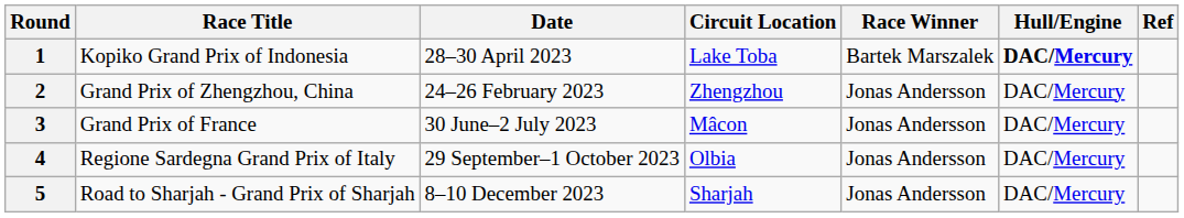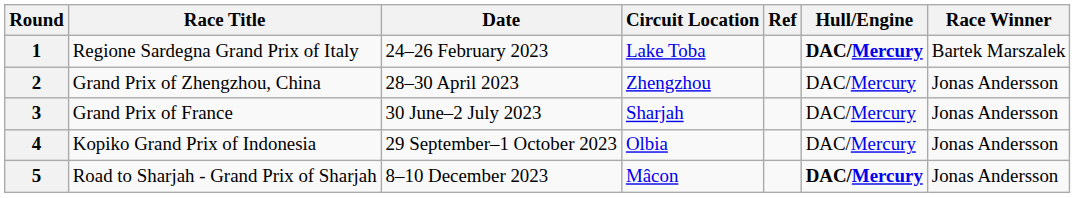columns swapped: Race Winner <-> Ref
1 | Race Title: Kopiko Grand Prix of Indonesia -> Regione Sardegna Grand Prix of Italy
1 | Date: 28–30 April 2023 -> 24–26 February 2023
2 | Date: 24–26 February 2023 -> 28–30 April 2023
3 | Circuit Location: Mâcon -> Sharjah
4 | Race Title: Regione Sardegna Grand Prix of Italy -> Kopiko Grand Prix of Indonesia
5 | Circuit Location: Sharjah -> Mâcon
5 | Hull/Engine: normal -> bold
